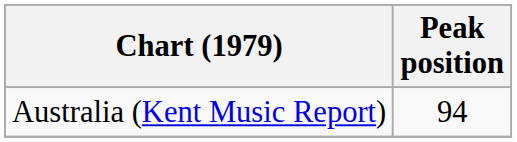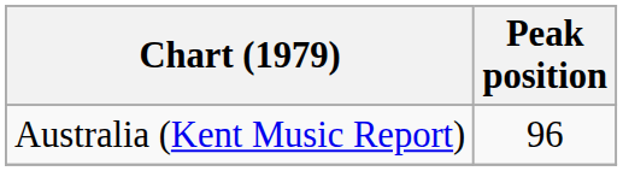Australia (Kent Music Report) | Peak position: 94 -> 96
